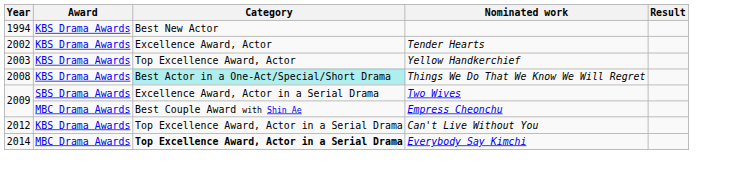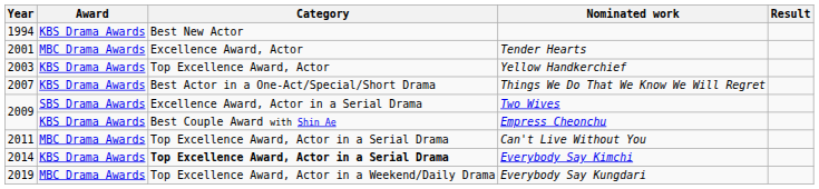Tender Hearts | Year: 2002 -> 2001
Tender Hearts | Award: KBS Drama Awards -> MBC Drama Awards
Things We Do That We Know We Will Regret | Year: 2008 -> 2007
Things We Do That We Know We Will Regret | Category: paleturquoise background -> no background
Empress Cheonchu | Award: MBC Drama Awards -> KBS Drama Awards
Can't Live Without You | Year: 2012 -> 2011
Can't Live Without You | Award: KBS Drama Awards -> MBC Drama Awards
Everybody Say Kimchi | Award: MBC Drama Awards -> KBS Drama Awards
+ row: 2019 | MBC Drama Awards | Top Excellence Award, Actor in a Weekend/Daily Drama | Everybody Say Kungdari
